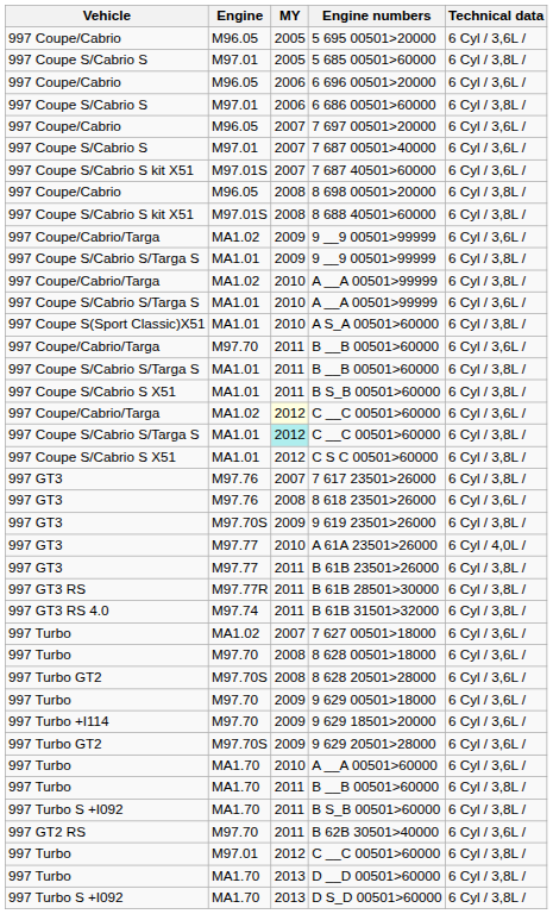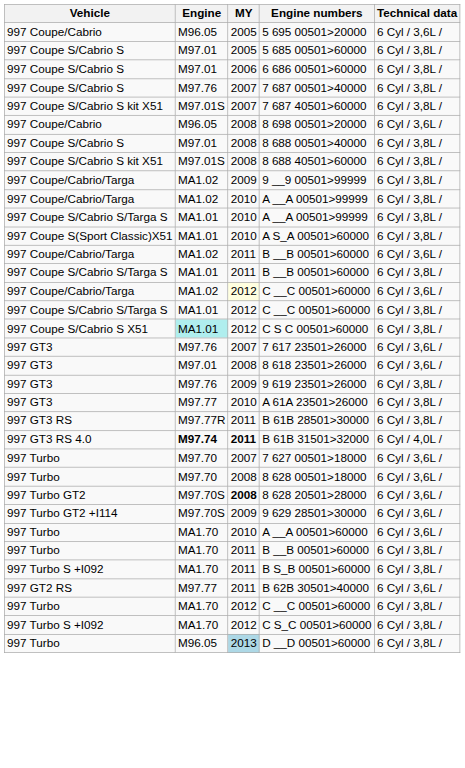- row: 997 Coupe/Cabrio | M96.05 | 2006 | 6 696 00501>20000 | 6 Cyl / 3,6L /
- row: 997 Coupe/Cabrio | M96.05 | 2007 | 7 697 00501>20000 | 6 Cyl / 3,6L /
7 687 00501>40000 | Engine: M97.01 -> M97.76
7 687 00501>40000 | Technical data: 6 Cyl / 3,6L / -> 6 Cyl / 3,8L /
7 687 40501>60000 | Technical data: 6 Cyl / 3,6L / -> 6 Cyl / 3,8L /
8 698 00501>20000 | Technical data: 6 Cyl / 3,8L / -> 6 Cyl / 3,6L /
+ row: 997 Coupe S/Cabrio S | M97.01 | 2008 | 8 688 00501>40000 | 6 Cyl / 3,8L /
997 Coupe/Cabrio/Targa / 9 __9 00501>99999 | Technical data: 6 Cyl / 3,6L / -> 6 Cyl / 3,8L /
- row: 997 Coupe S/Cabrio S/Targa S | MA1.01 | 2009 | 9 __9 00501>99999 | 6 Cyl / 3,8L /
997 Coupe S/Cabrio S/Targa S / A __A 00501>99999 | Technical data: 6 Cyl / 3,6L / -> 6 Cyl / 3,8L /
997 Coupe/Cabrio/Targa / B __B 00501>60000 | Engine: M97.70 -> MA1.02
- row: 997 Coupe S/Cabrio S X51 | MA1.01 | 2011 | B S_B 00501>60000 | 6 Cyl / 3,8L /
997 Coupe S/Cabrio S/Targa S / C __C 00501>60000 | MY: paleturquoise background -> no background
C S C 00501>60000 | Engine: no background -> paleturquoise background
7 617 23501>26000 | Technical data: 6 Cyl / 3,8L / -> 6 Cyl / 3,6L /
8 618 23501>26000 | Engine: M97.76 -> M97.01
9 619 23501>26000 | Engine: M97.70S -> M97.76
A 61A 23501>26000 | Technical data: 6 Cyl / 4,0L / -> 6 Cyl / 3,8L /
- row: 997 GT3 | M97.77 | 2011 | B 61B 23501>26000 | 6 Cyl / 3,8L /
B 61B 31501>32000 | Engine: normal -> bold
B 61B 31501>32000 | MY: normal -> bold
B 61B 31501>32000 | Technical data: 6 Cyl / 3,8L / -> 6 Cyl / 4,0L /
7 627 00501>18000 | Engine: MA1.02 -> M97.70
8 628 20501>28000 | MY: normal -> bold
- row: 997 Turbo | M97.70 | 2009 | 9 629 00501>18000 | 6 Cyl / 3,6L /
- row: 997 Turbo +I114 | M97.70 | 2009 | 9 629 18501>20000 | 6 Cyl / 3,6L /
- row: 997 Turbo GT2 | M97.70S | 2009 | 9 629 20501>28000 | 6 Cyl / 3,6L /
+ row: 997 Turbo GT2 +I114 | M97.70S | 2009 | 9 629 28501>30000 | 6 Cyl / 3,6L /
B 62B 30501>40000 | Engine: M97.70 -> M97.77
997 Turbo / C __C 00501>60000 | Engine: M97.01 -> MA1.70
+ row: 997 Turbo S +I092 | MA1.70 | 2012 | C S_C 00501>60000 | 6 Cyl / 3,8L /
D __D 00501>60000 | Engine: MA1.70 -> M96.05
D __D 00501>60000 | MY: no background -> lightblue background
- row: 997 Turbo S +I092 | MA1.70 | 2013 | D S_D 00501>60000 | 6 Cyl / 3,8L /
